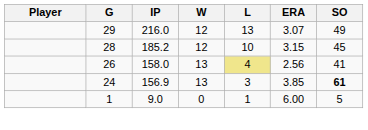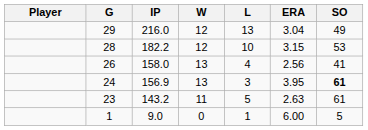29 | ERA: 3.07 -> 3.04
28 | IP: 185.2 -> 182.2
28 | SO: 45 -> 53
26 | L: khaki background -> no background
24 | ERA: 3.85 -> 3.95
+ row: 23 | 143.2 | 11 | 5 | 2.63 | 61
